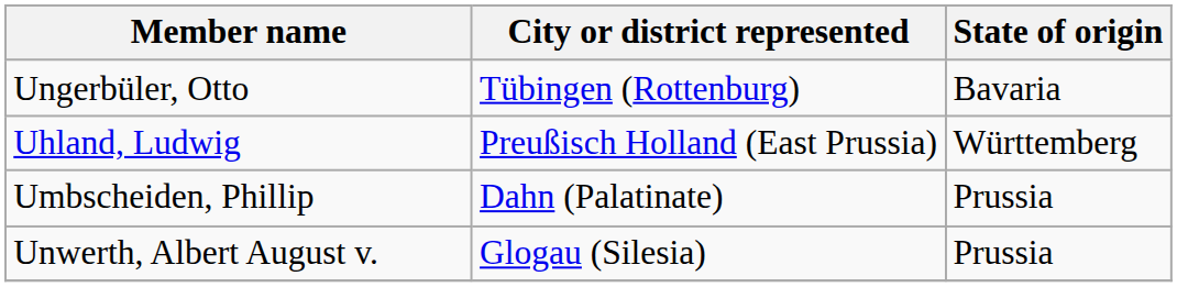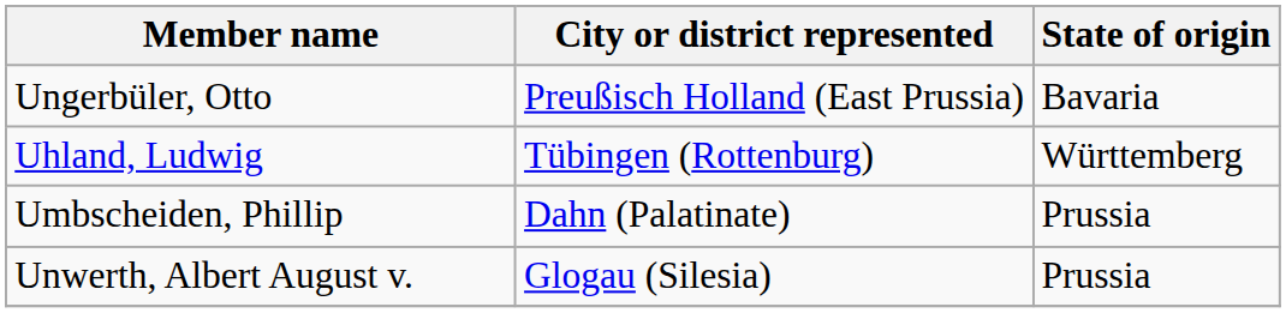Ungerbüler, Otto | City or district represented: Tübingen (Rottenburg) -> Preußisch Holland (East Prussia)
Uhland, Ludwig | City or district represented: Preußisch Holland (East Prussia) -> Tübingen (Rottenburg)
